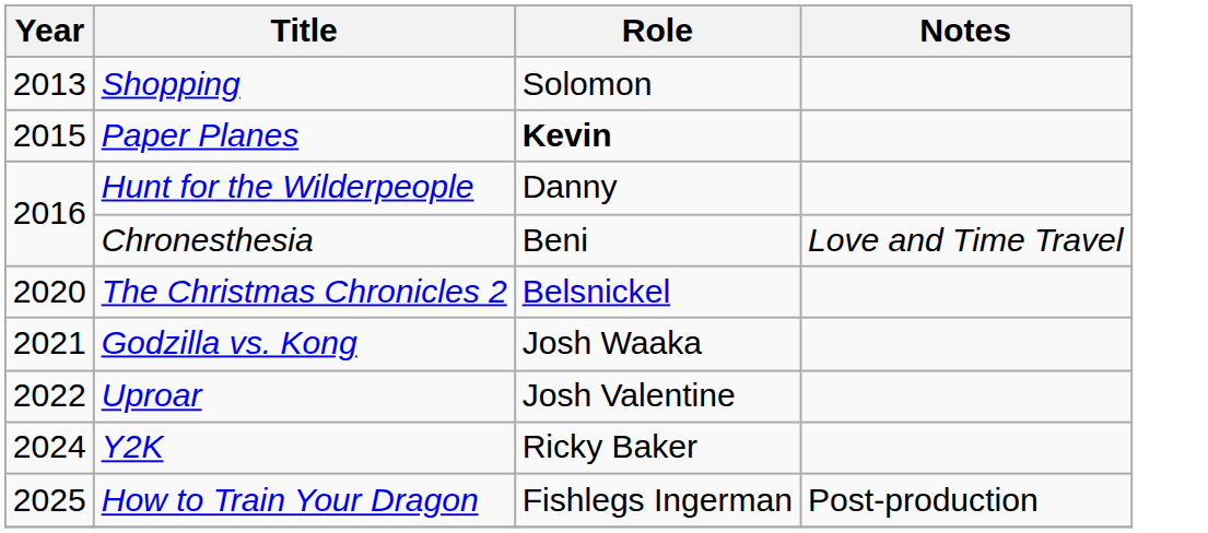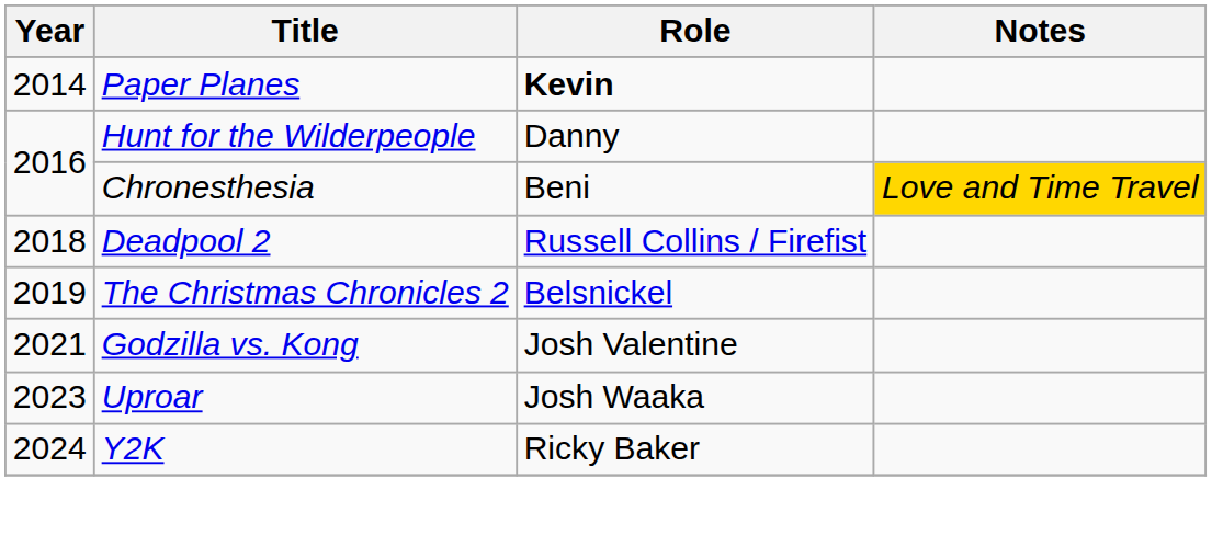- row: 2013 | Shopping | Solomon
Paper Planes | Year: 2015 -> 2014
Chronesthesia | Notes: no background -> gold background
+ row: 2018 | Deadpool 2 | Russell Collins / Firefist
The Christmas Chronicles 2 | Year: 2020 -> 2019
Godzilla vs. Kong | Role: Josh Waaka -> Josh Valentine
Uproar | Year: 2022 -> 2023
Uproar | Role: Josh Valentine -> Josh Waaka
- row: 2025 | How to Train Your Dragon | Fishlegs Ingerman | Post-production
